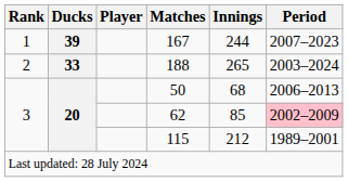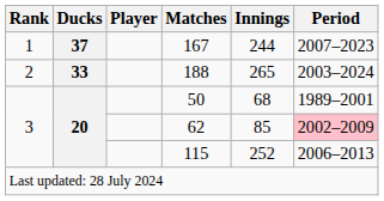167 | Ducks: 39 -> 37
50 | Period: 2006–2013 -> 1989–2001
115 | Innings: 212 -> 252
115 | Period: 1989–2001 -> 2006–2013
